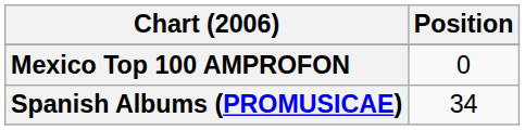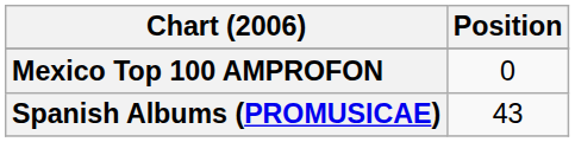Spanish Albums (PROMUSICAE) | Position: 34 -> 43
